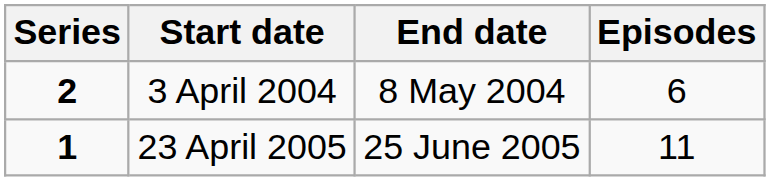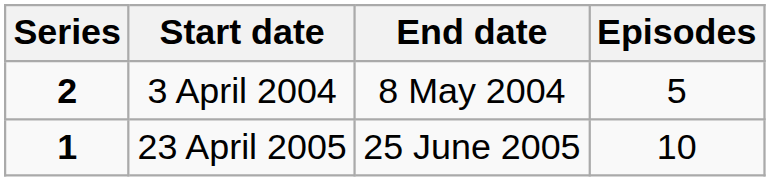3 April 2004 | Episodes: 6 -> 5
23 April 2005 | Episodes: 11 -> 10
